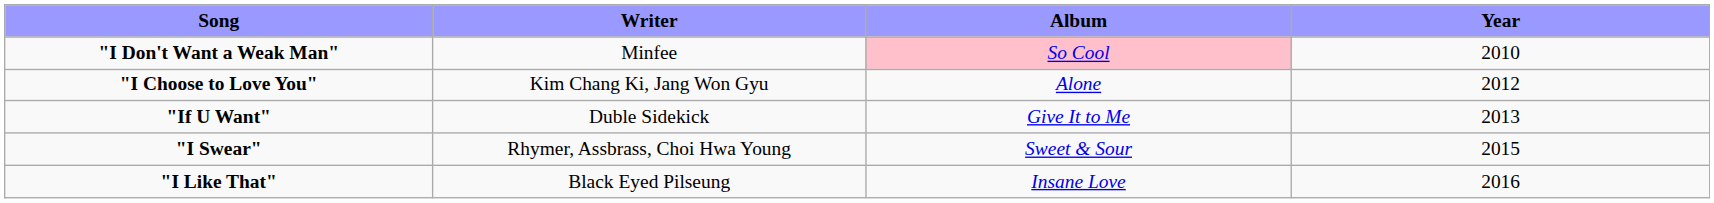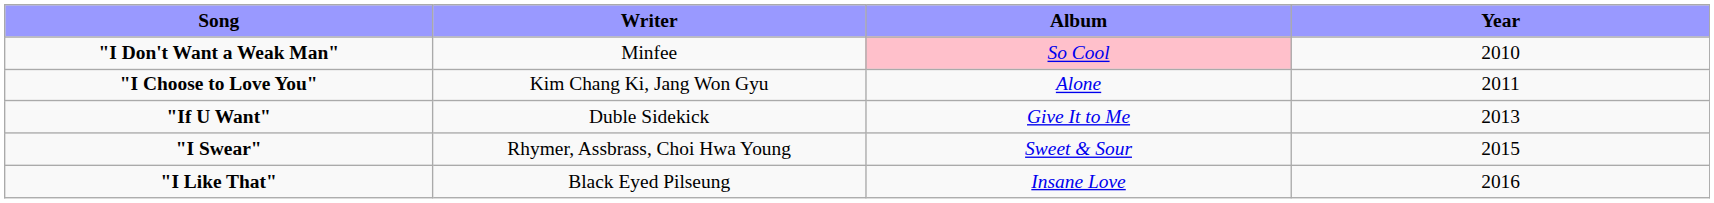"I Choose to Love You" | Year: 2012 -> 2011
